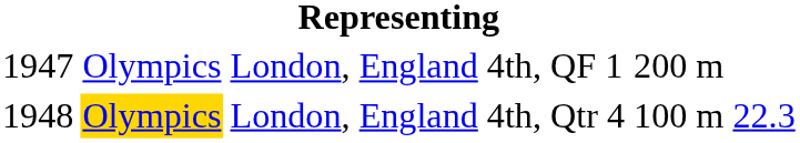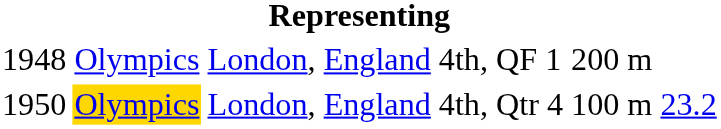4th, QF 1 | column 1: 1947 -> 1948
4th, Qtr 4 | column 1: 1948 -> 1950
4th, Qtr 4 | column 6: 22.3 -> 23.2
